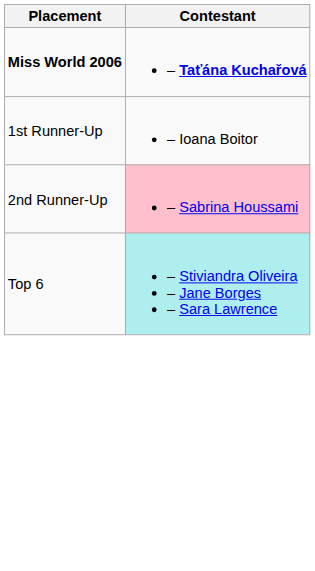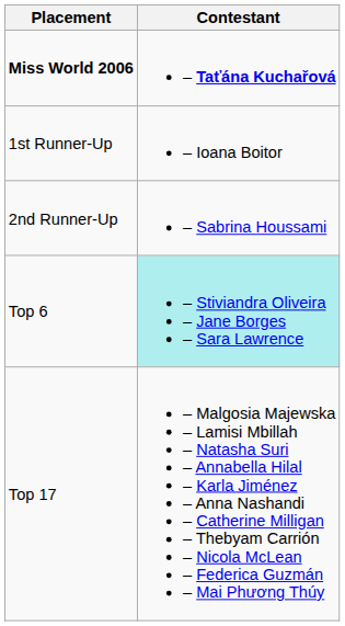2nd Runner-Up | Contestant: pink background -> no background
+ row: Top 17 | – Malgosia Majewska – Lamisi Mbillah – Natasha Suri – Annabella Hilal – Karla Jiménez – Anna Nashandi – Catherine Milligan – Thebyam Carrión – Nicola McLean – Federica Guzmán – Mai Phương Thúy
